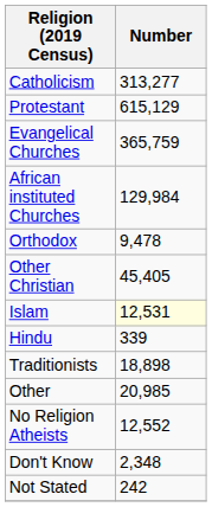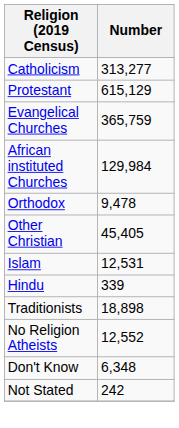Islam | Number: lightyellow background -> no background
- row: Other | 20,985
Don't Know | Number: 2,348 -> 6,348
